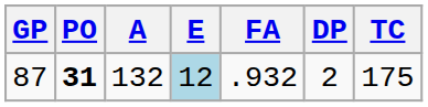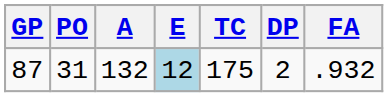columns swapped: TC <-> FA
87 | PO: bold -> normal
